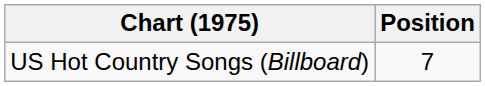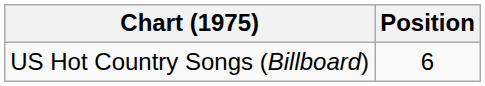US Hot Country Songs (Billboard) | Position: 7 -> 6
